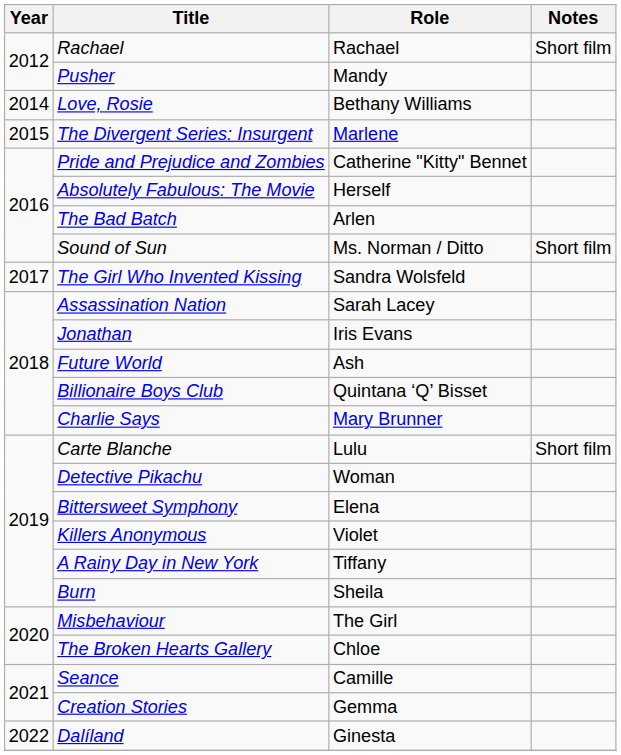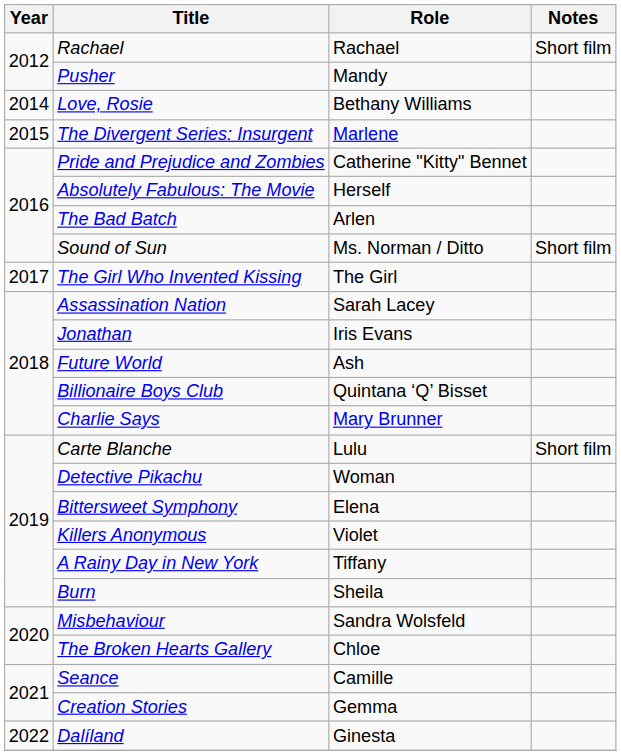The Girl Who Invented Kissing | Role: Sandra Wolsfeld -> The Girl
Misbehaviour | Role: The Girl -> Sandra Wolsfeld
